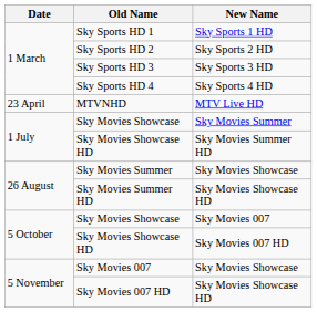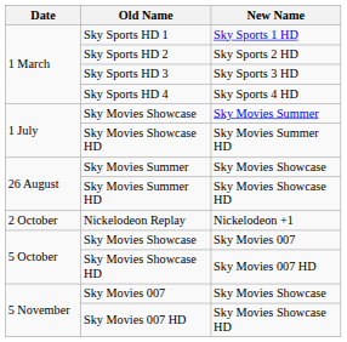- row: 23 April | MTVNHD | MTV Live HD
+ row: 2 October | Nickelodeon Replay | Nickelodeon +1
